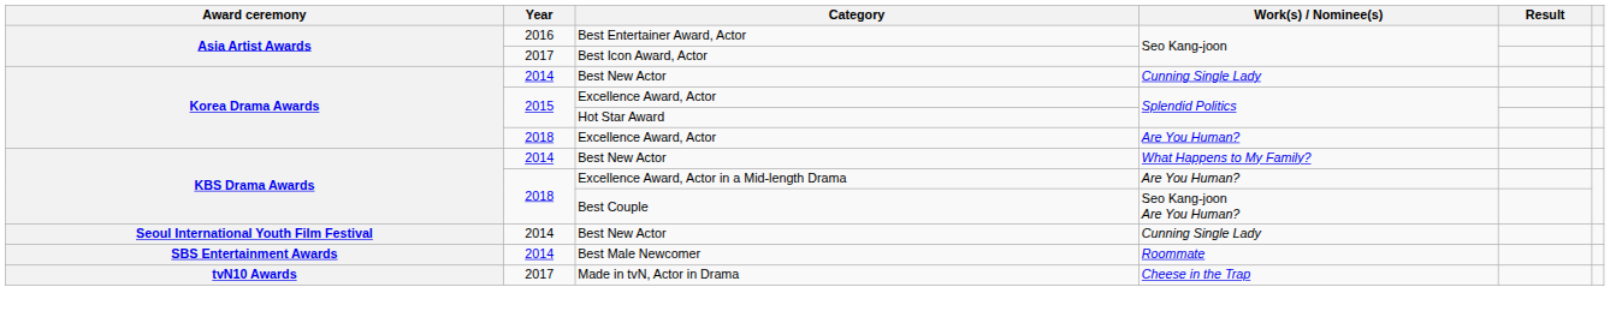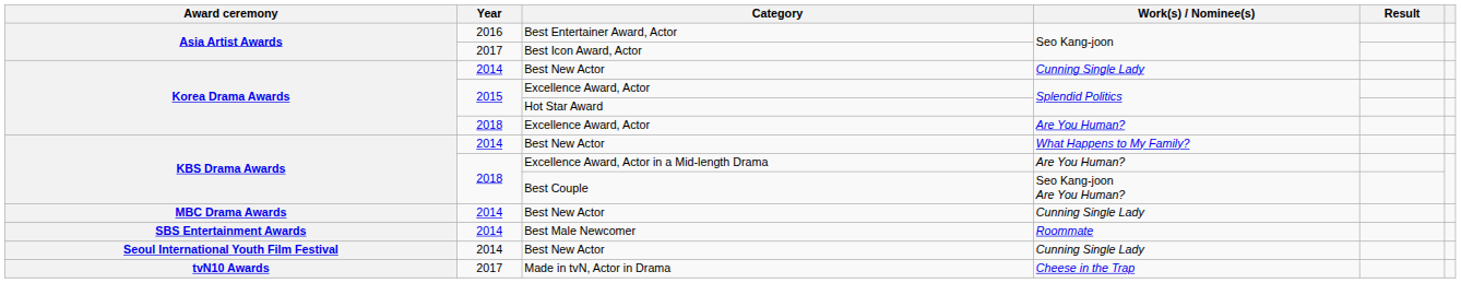+ row: MBC Drama Awards | 2014 | Best New Actor | Cunning Single Lady
rows swapped: Best Male Newcomer <-> Seoul International Youth Film Festival / Best New Actor
